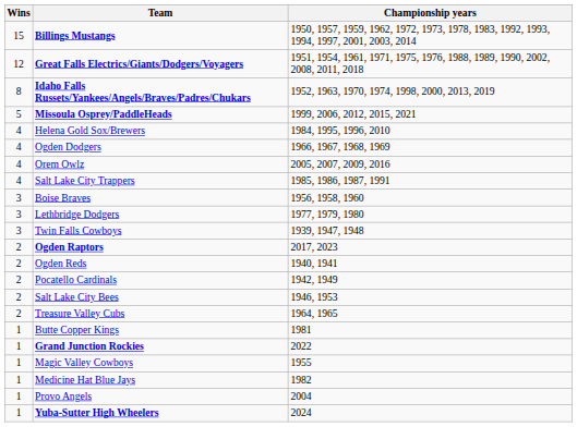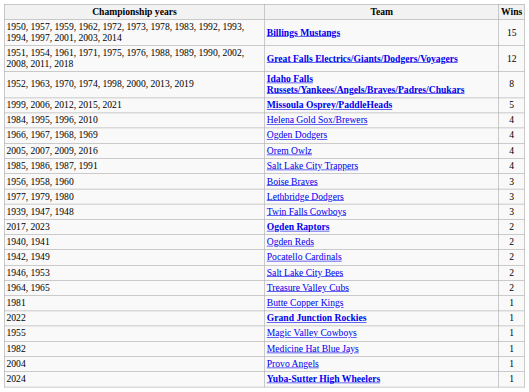columns swapped: Wins <-> Championship years
